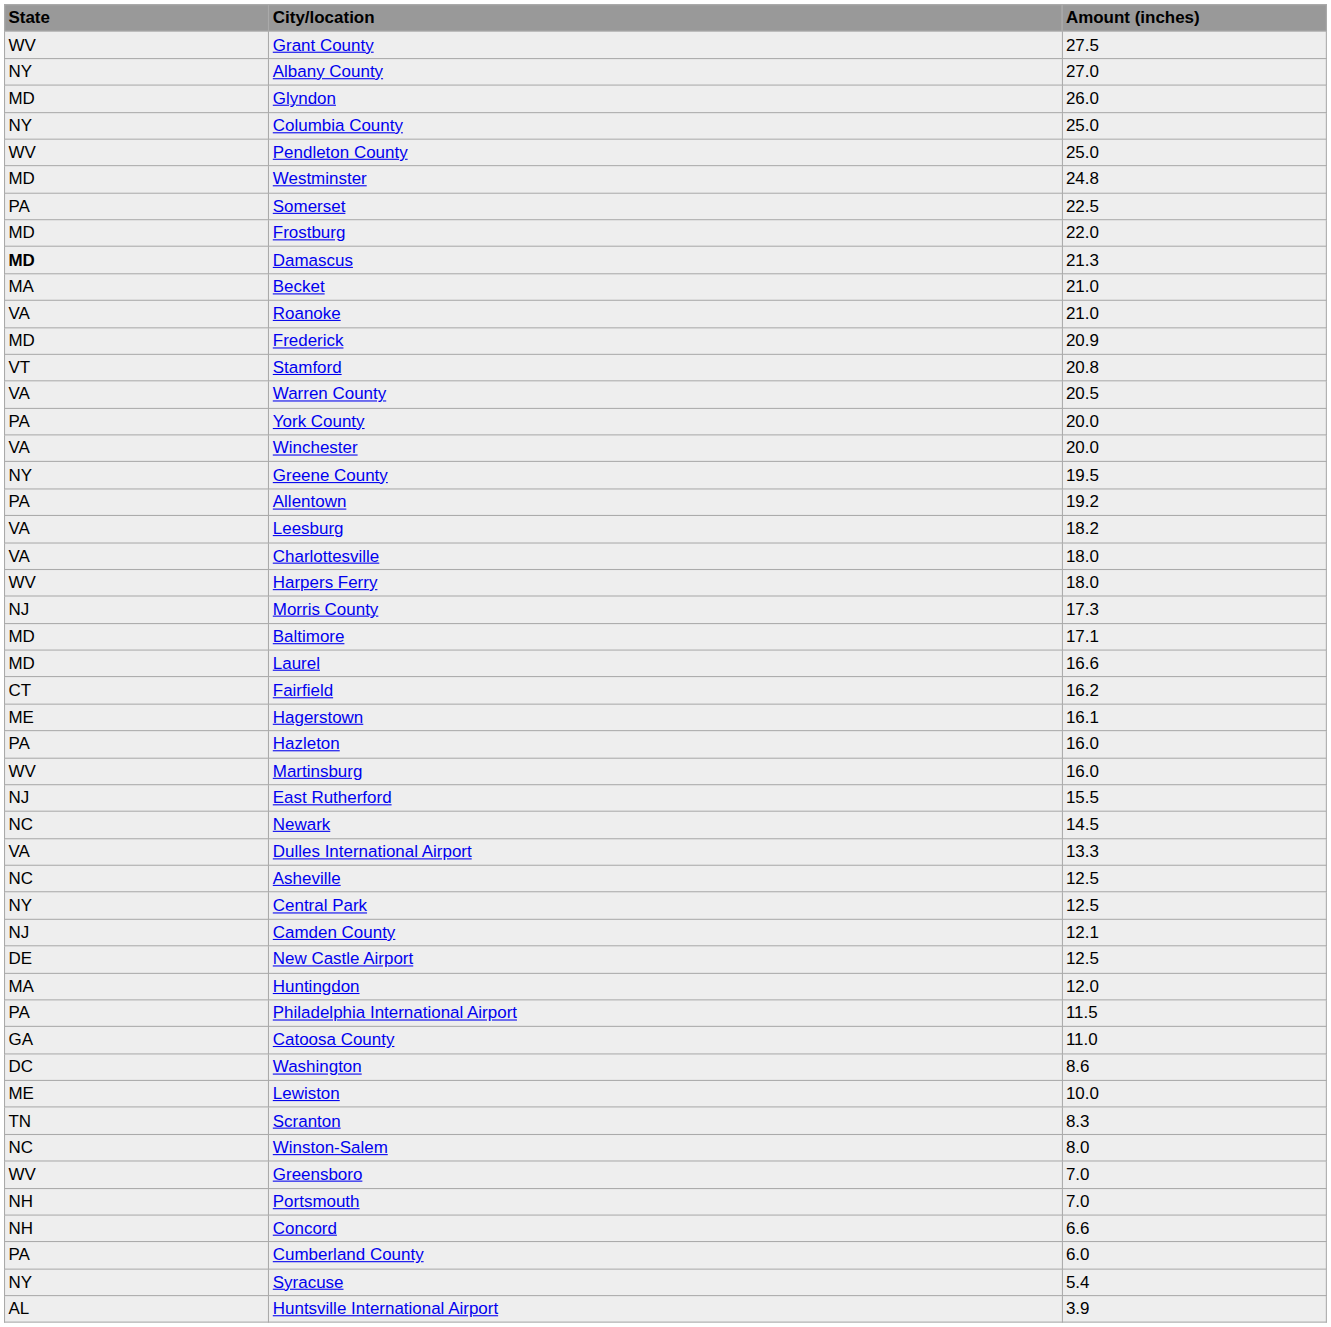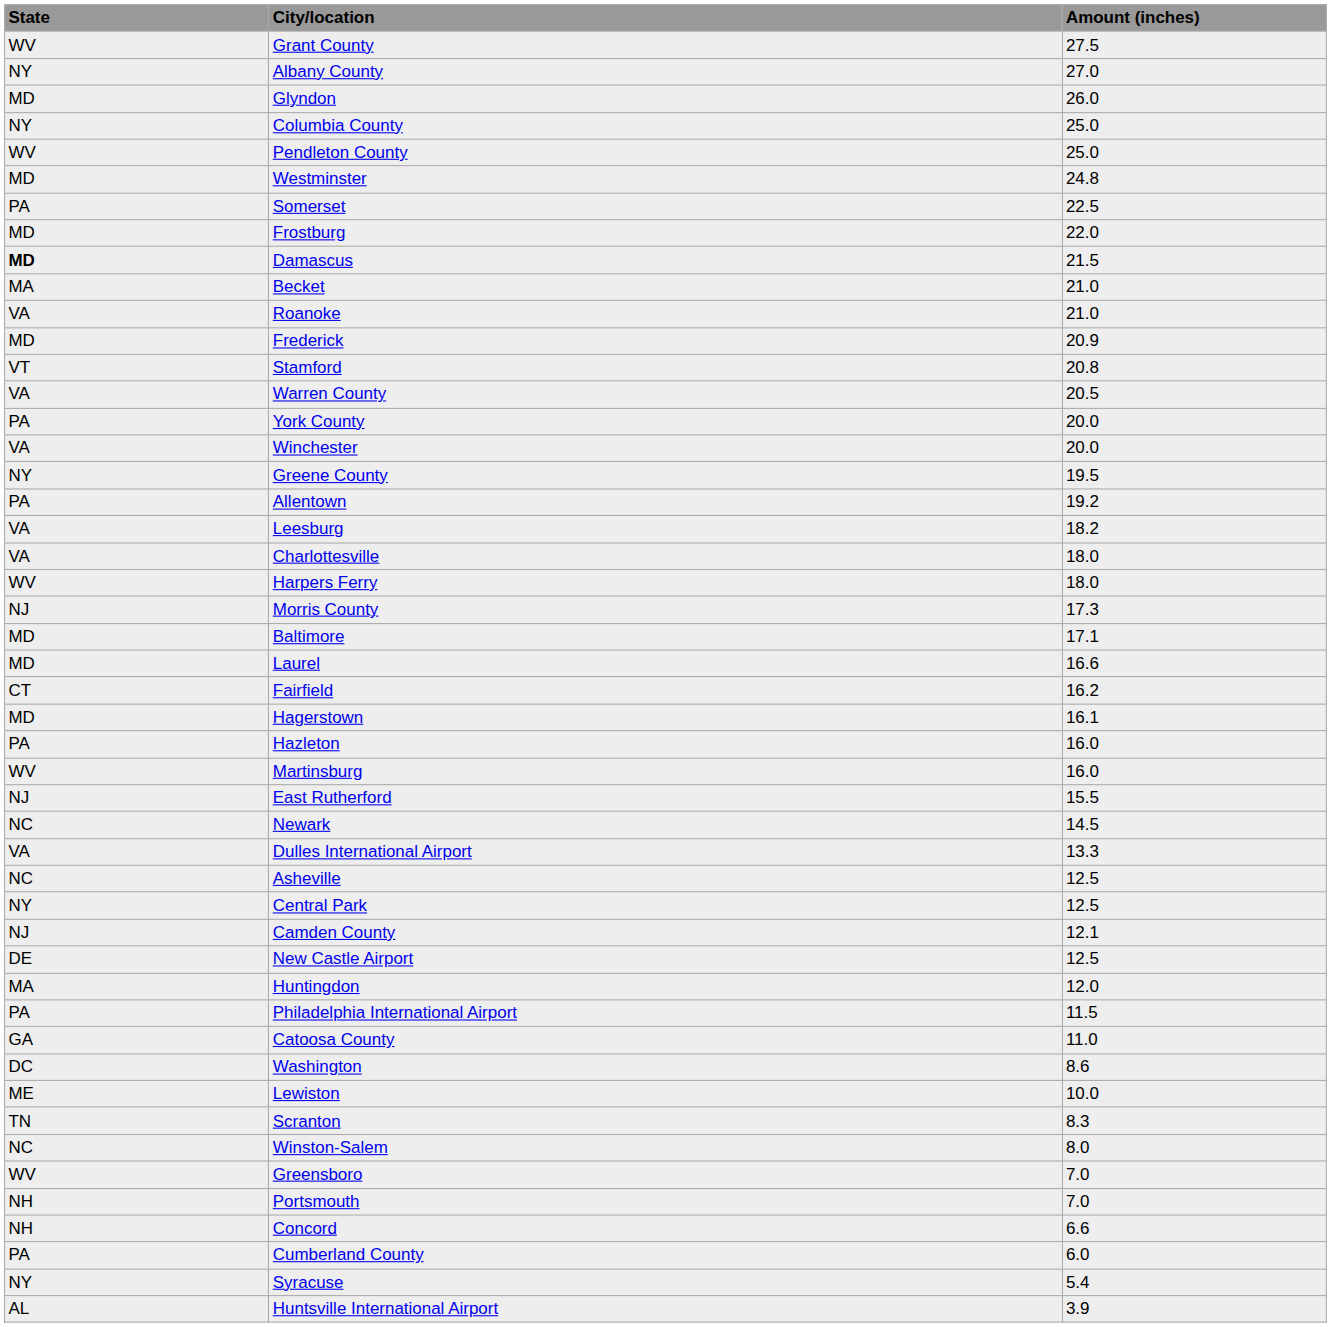Damascus | Amount (inches): 21.3 -> 21.5
Hagerstown | State: ME -> MD
